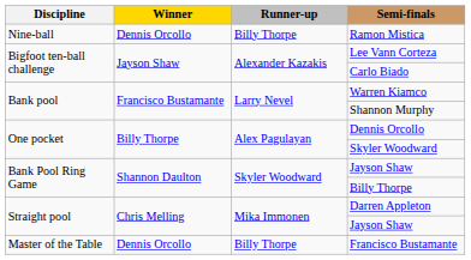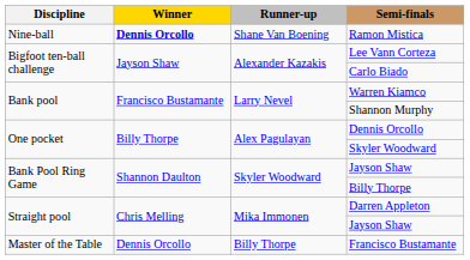Ramon Mistica | Winner: normal -> bold
Ramon Mistica | Runner-up: Billy Thorpe -> Shane Van Boening
